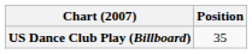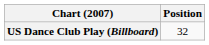US Dance Club Play (Billboard) | Position: 35 -> 32
